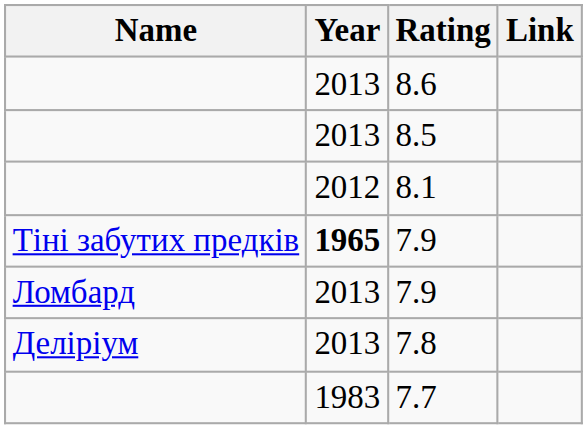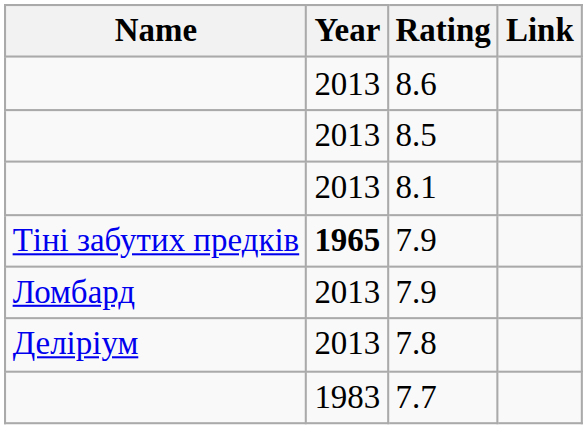8.1 | Year: 2012 -> 2013
